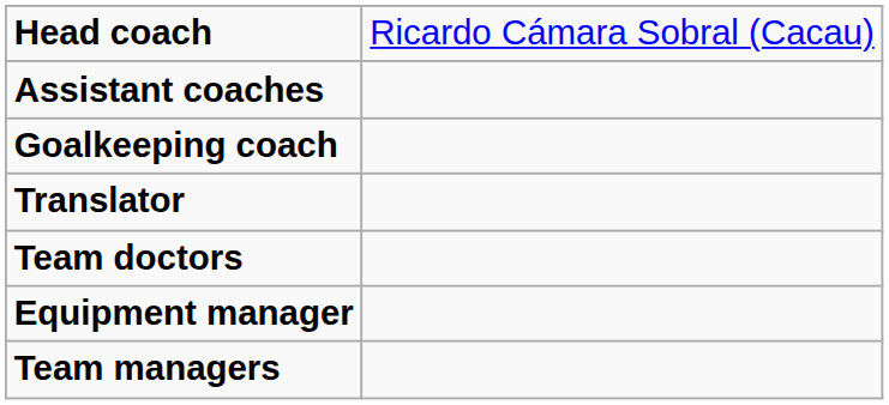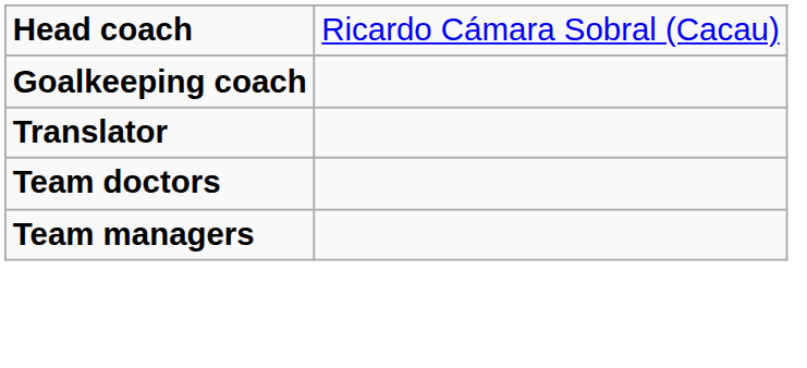- row: Assistant coaches
- row: Equipment manager
